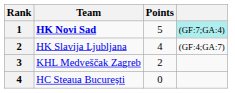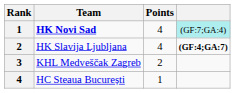HK Novi Sad | Points: 5 -> 4
HK Slavija Ljubljana | column 4: normal -> bold
HC Steaua București | Points: 0 -> 1
